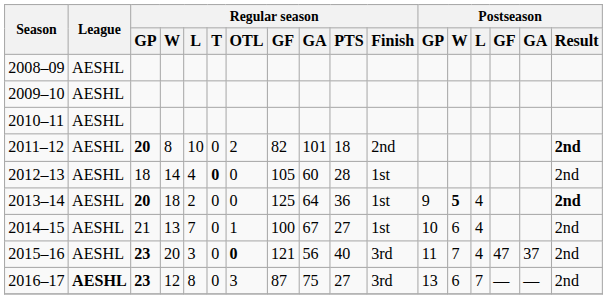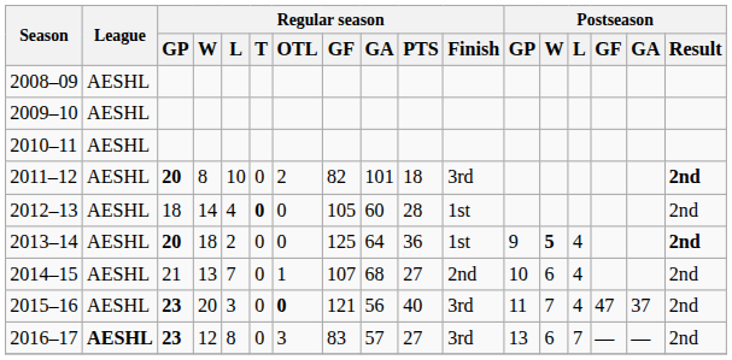2011–12 | Regular season / Finish: 2nd -> 3rd
2014–15 | Regular season / GF: 100 -> 107
2014–15 | Regular season / GA: 67 -> 68
2014–15 | Regular season / Finish: 1st -> 2nd
2016–17 | Regular season / GF: 87 -> 83
2016–17 | Regular season / GA: 75 -> 57
